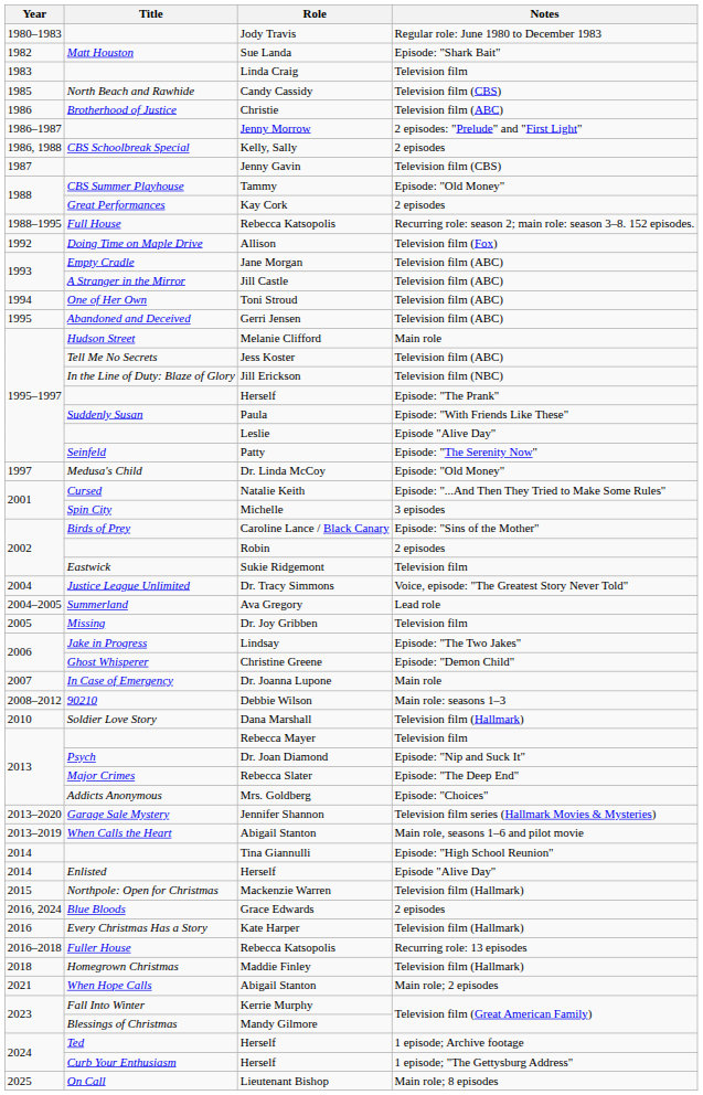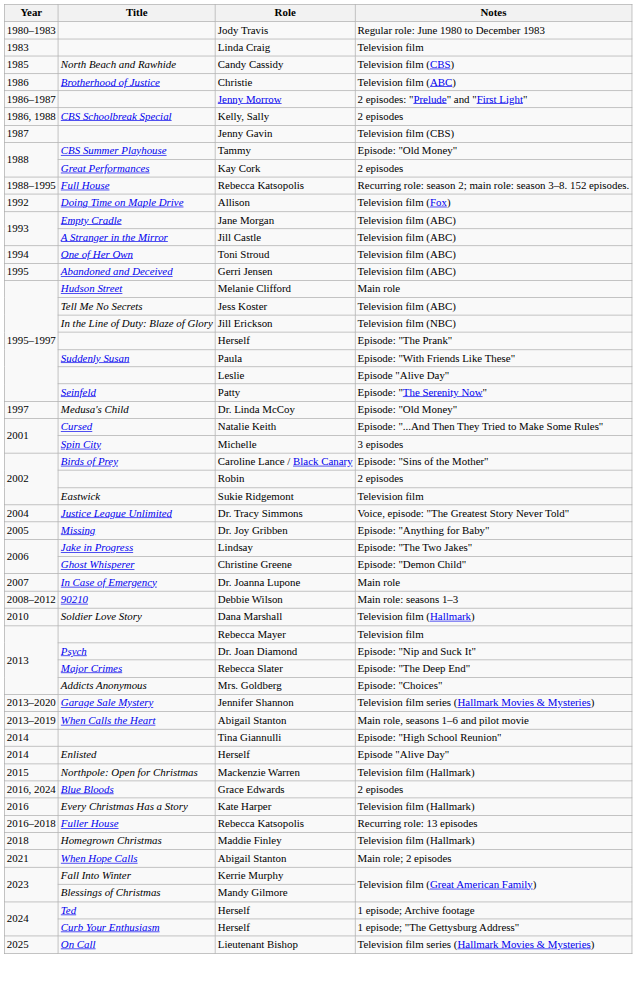- row: 1982 | Matt Houston | Sue Landa | Episode: "Shark Bait"
- row: 2004–2005 | Summerland | Ava Gregory | Lead role
Dr. Joy Gribben | Notes: Television film -> Episode: "Anything for Baby"
Lieutenant Bishop | Notes: Main role; 8 episodes -> Television film series (Hallmark Movies & Mysteries)
